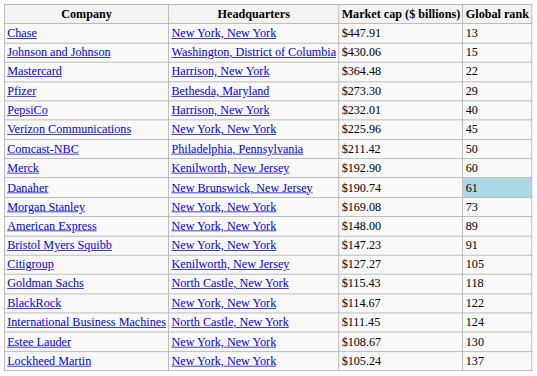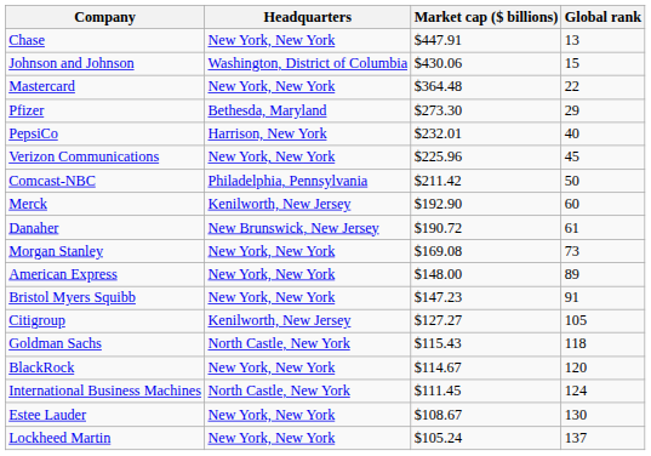Mastercard | Headquarters: Harrison, New York -> New York, New York
Danaher | Market cap ($ billions): $190.74 -> $190.72
Danaher | Global rank: lightblue background -> no background
BlackRock | Global rank: 122 -> 120
